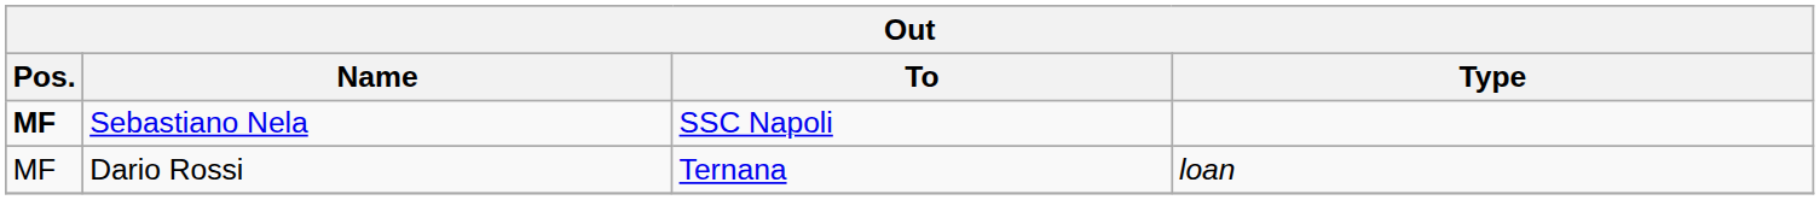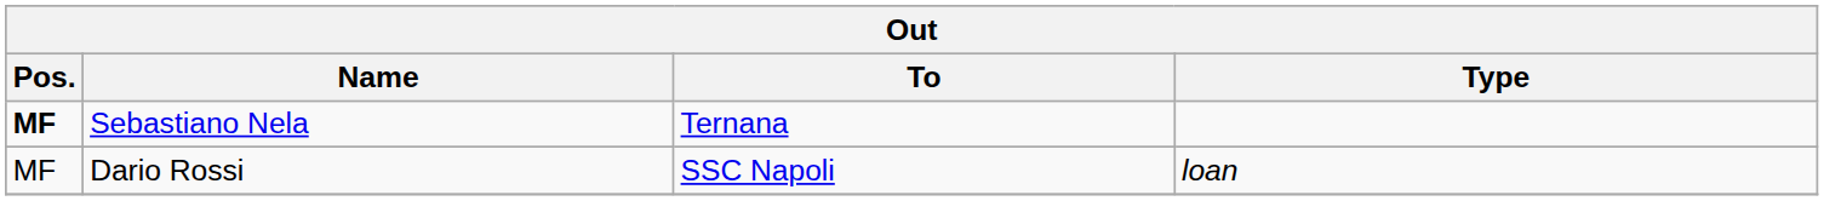Sebastiano Nela | To: SSC Napoli -> Ternana
Dario Rossi | To: Ternana -> SSC Napoli
